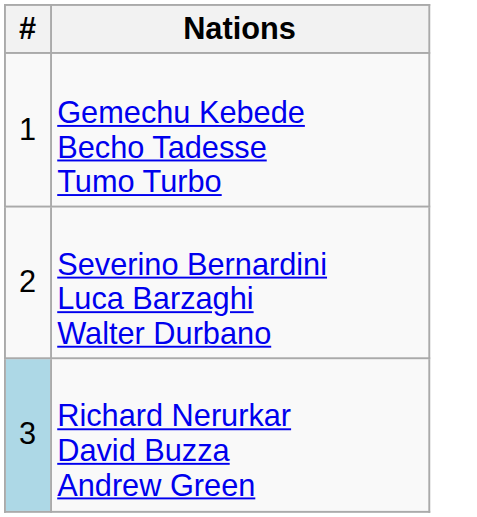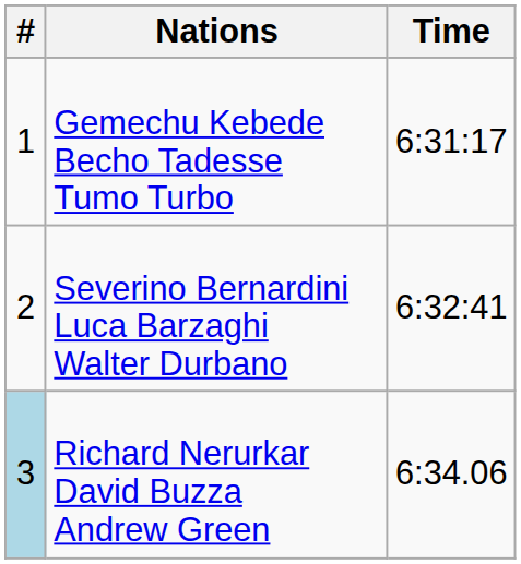+ column: Time | 6:31:17 | 6:32:41 | 6:34.06
